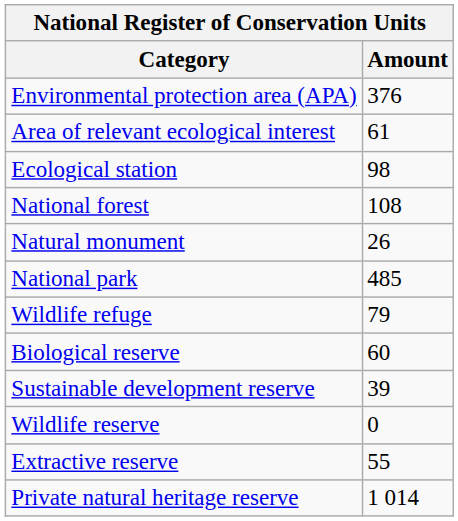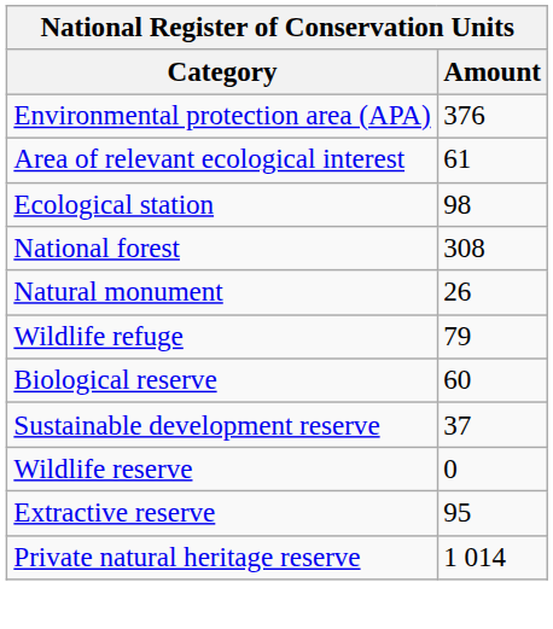National forest | Amount: 108 -> 308
- row: National park | 485
Sustainable development reserve | Amount: 39 -> 37
Extractive reserve | Amount: 55 -> 95
